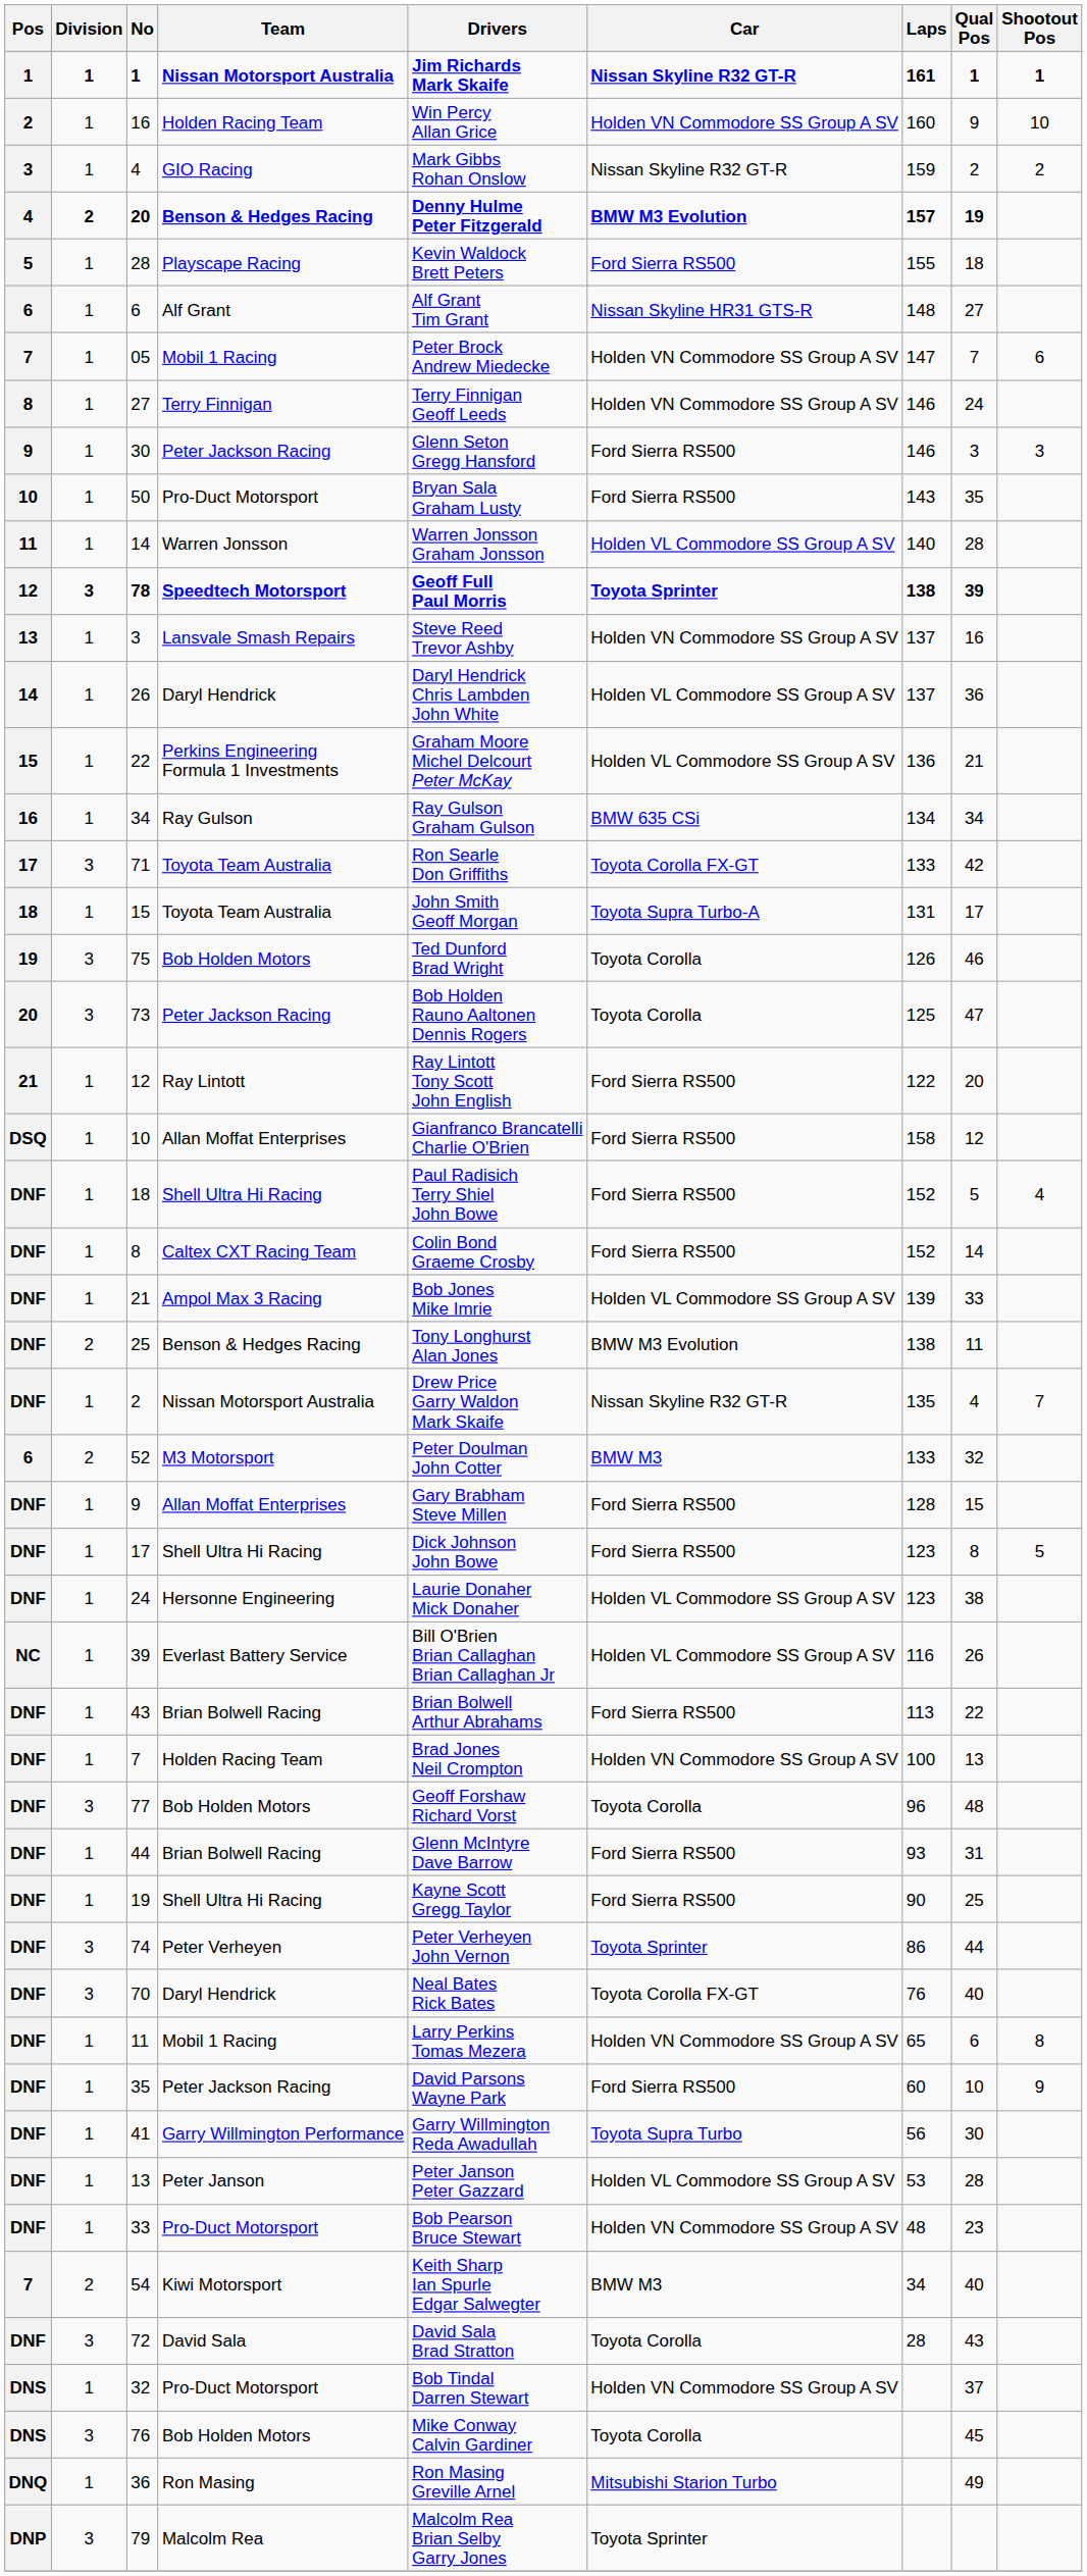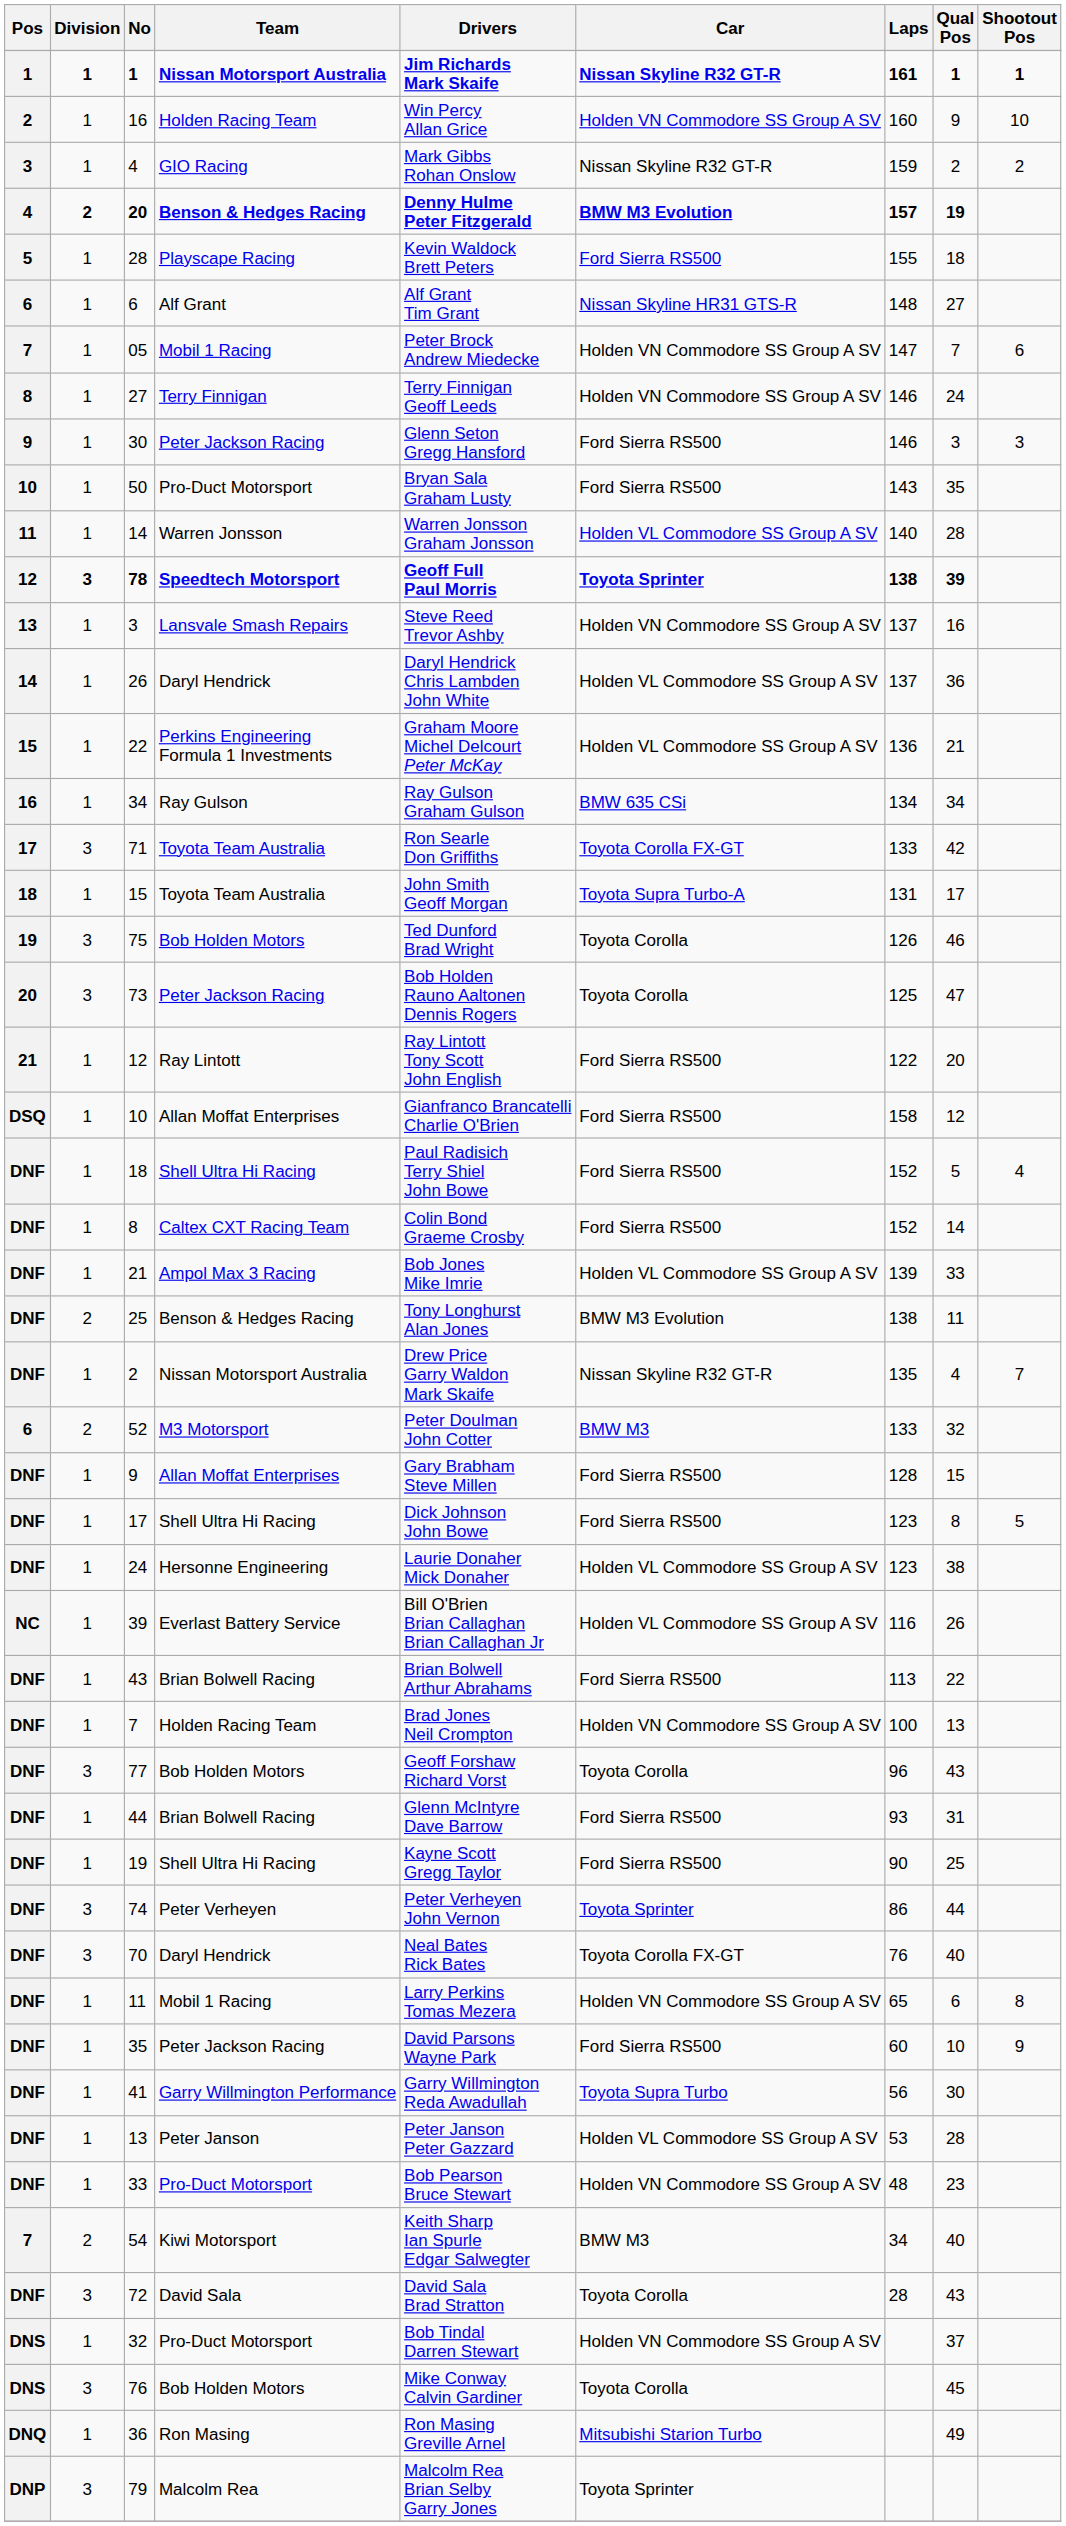77 | Qual Pos: 48 -> 43
